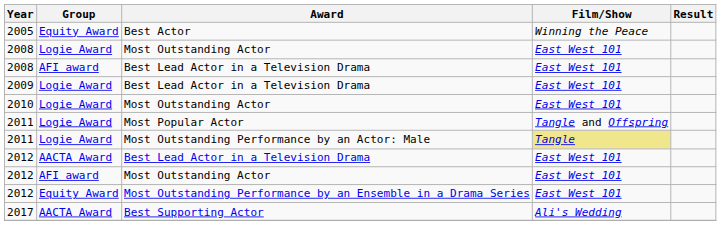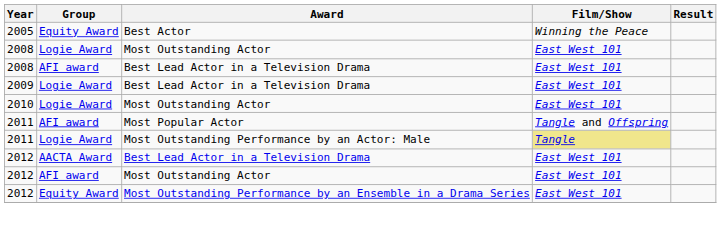2011 / Most Popular Actor | Group: Logie Award -> AFI award
- row: 2017 | AACTA Award | Best Supporting Actor | Ali's Wedding
